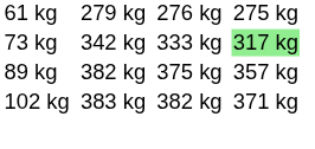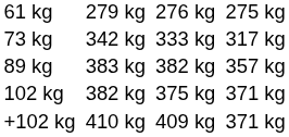73 kg | column 7: lightgreen background -> no background
89 kg | column 3: 382 kg -> 383 kg
89 kg | column 5: 375 kg -> 382 kg
102 kg | column 3: 383 kg -> 382 kg
102 kg | column 5: 382 kg -> 375 kg
+ row: +102 kg | 410 kg | 409 kg | 371 kg
